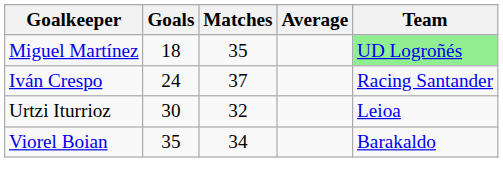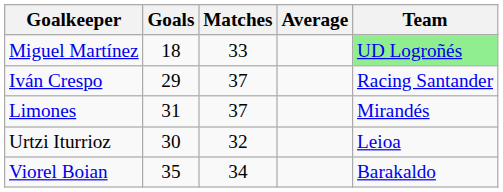Miguel Martínez | Matches: 35 -> 33
Iván Crespo | Goals: 24 -> 29
+ row: Limones | 31 | 37 | Mirandés
